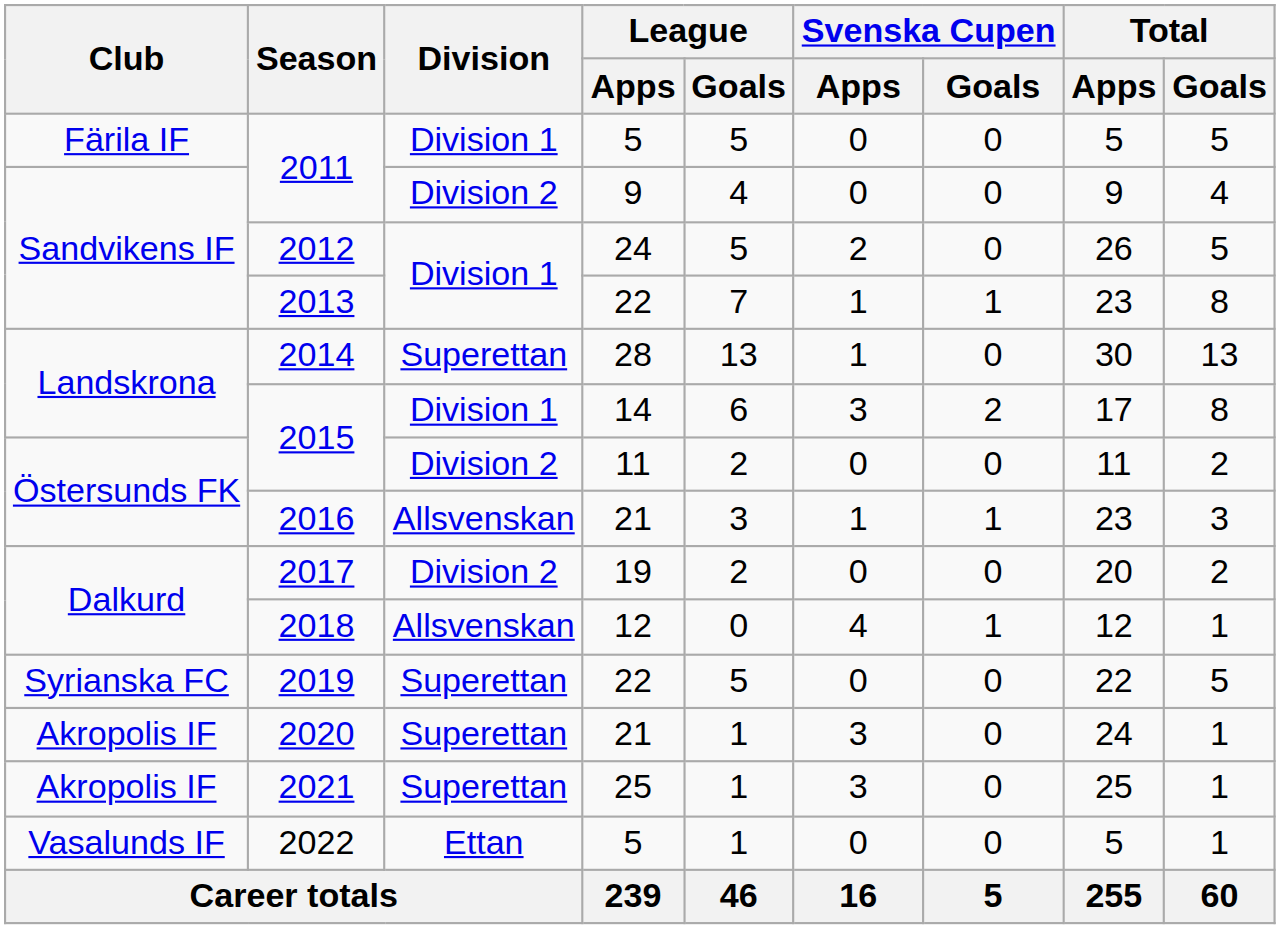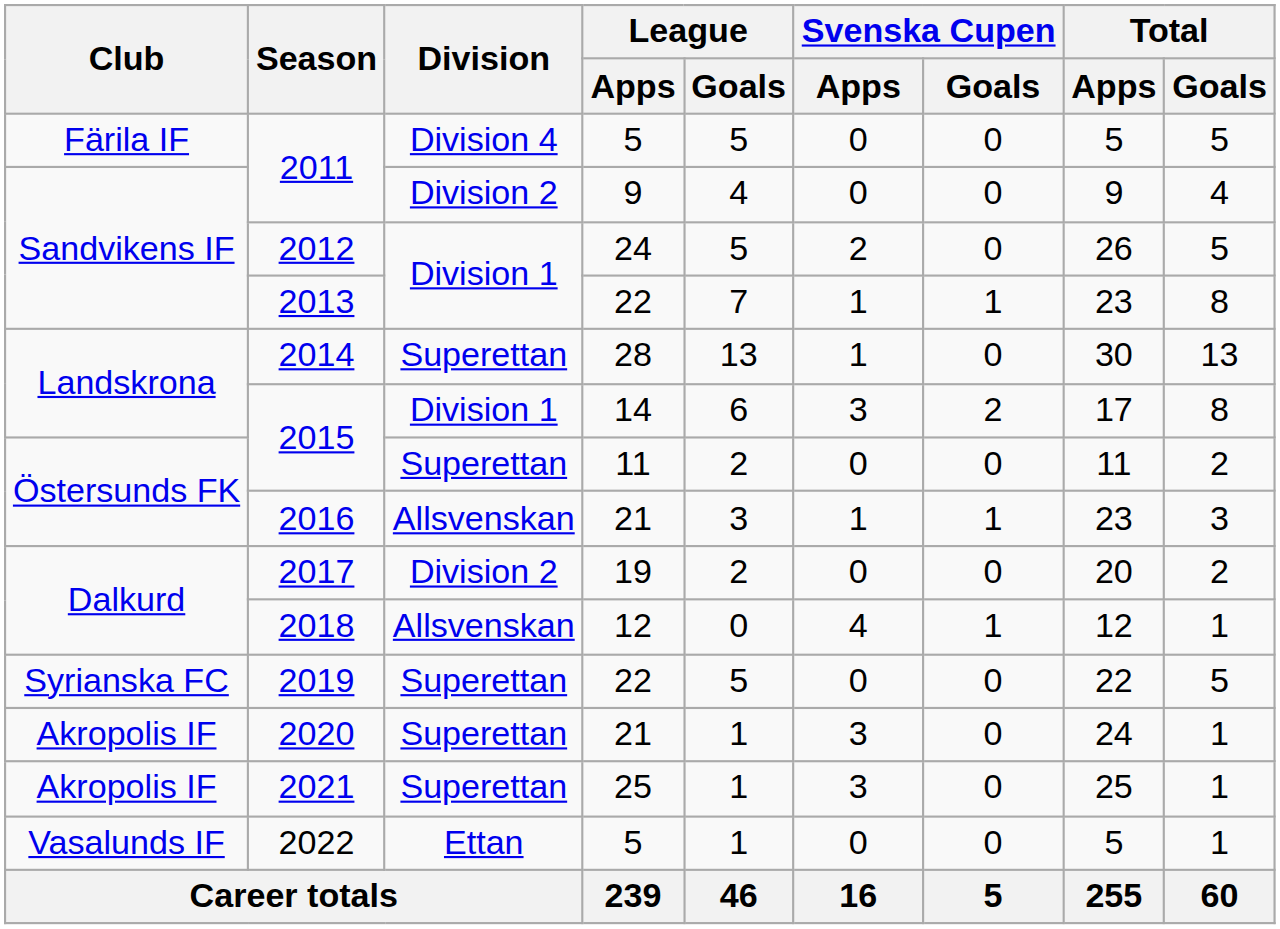2011 / 5 | Division: Division 1 -> Division 4
2015 / 11 | Division: Division 2 -> Superettan
